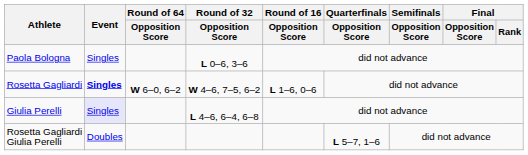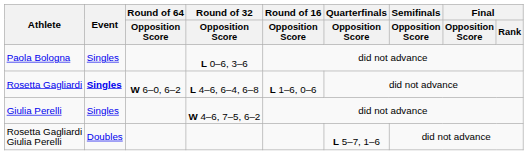Rosetta Gagliardi | Round of 32 / Opposition Score: W 4–6, 7–5, 6–2 -> L 4–6, 6–4, 6–8
Giulia Perelli | Event: lavender background -> no background
Giulia Perelli | Round of 32 / Opposition Score: L 4–6, 6–4, 6–8 -> W 4–6, 7–5, 6–2
